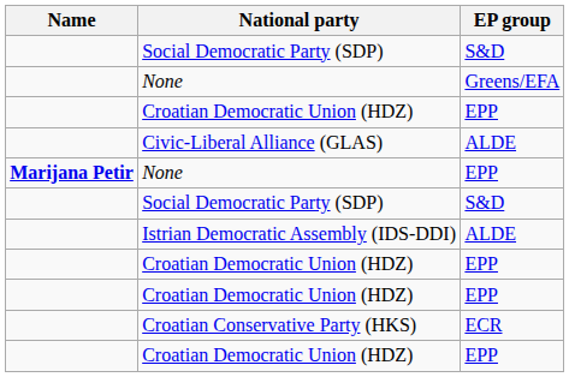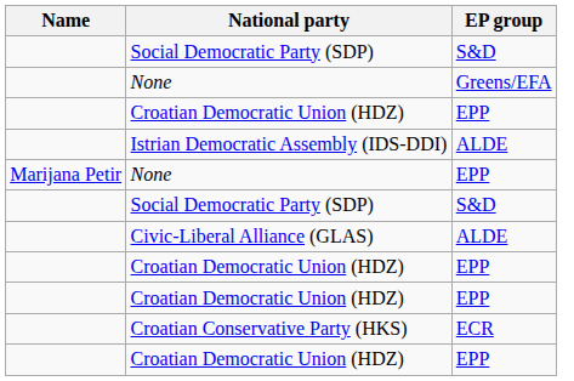rows swapped: Istrian Democratic Assembly (IDS-DDI) <-> Civic-Liberal Alliance (GLAS)
None / EPP | Name: bold -> normal
